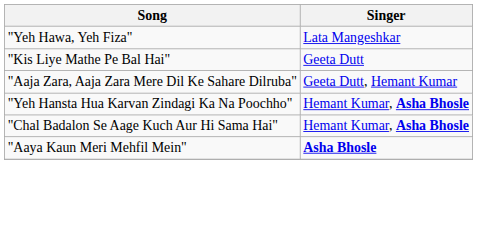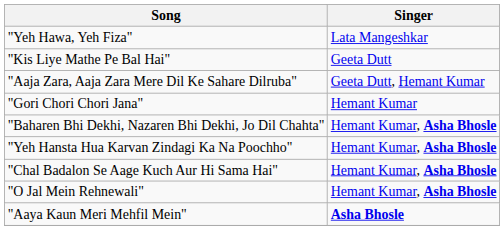+ row: "Gori Chori Chori Jana" | Hemant Kumar
+ row: "Baharen Bhi Dekhi, Nazaren Bhi Dekhi, Jo Dil Chahta" | Hemant Kumar, Asha Bhosle
+ row: "O Jal Mein Rehnewali" | Hemant Kumar, Asha Bhosle
